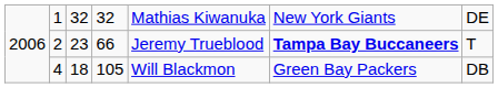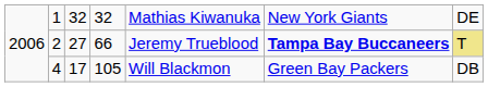2 | column 3: 23 -> 27
2 | column 7: no background -> khaki background
4 | column 3: 18 -> 17
